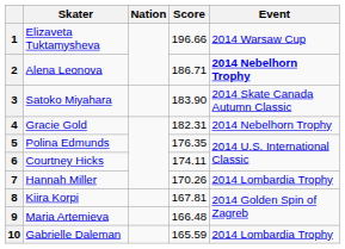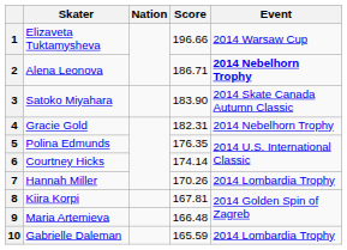6 | Score: 174.11 -> 174.14
